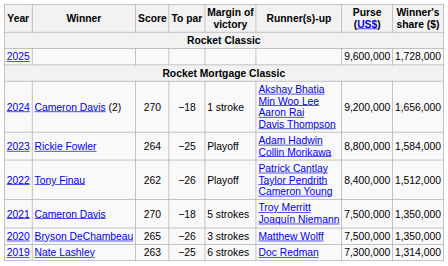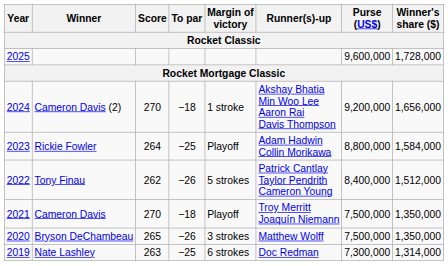Tony Finau | Margin of victory: Playoff -> 5 strokes
Cameron Davis | Margin of victory: 5 strokes -> Playoff
